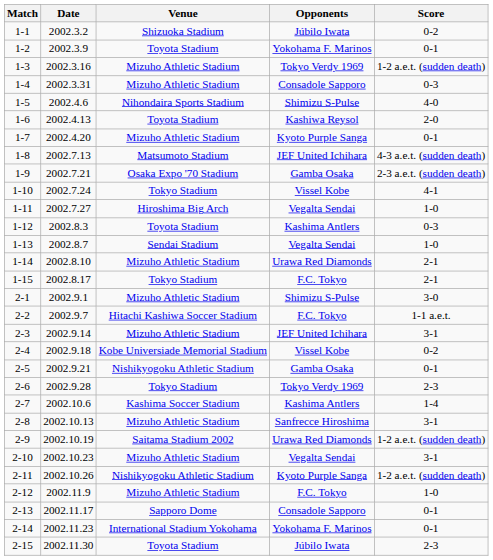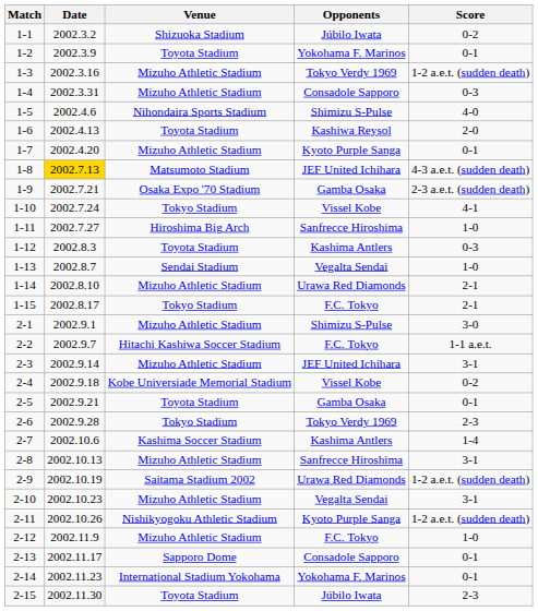1-8 | Date: no background -> gold background
1-11 | Opponents: Vegalta Sendai -> Sanfrecce Hiroshima
2-5 | Venue: Nishikyogoku Athletic Stadium -> Toyota Stadium
